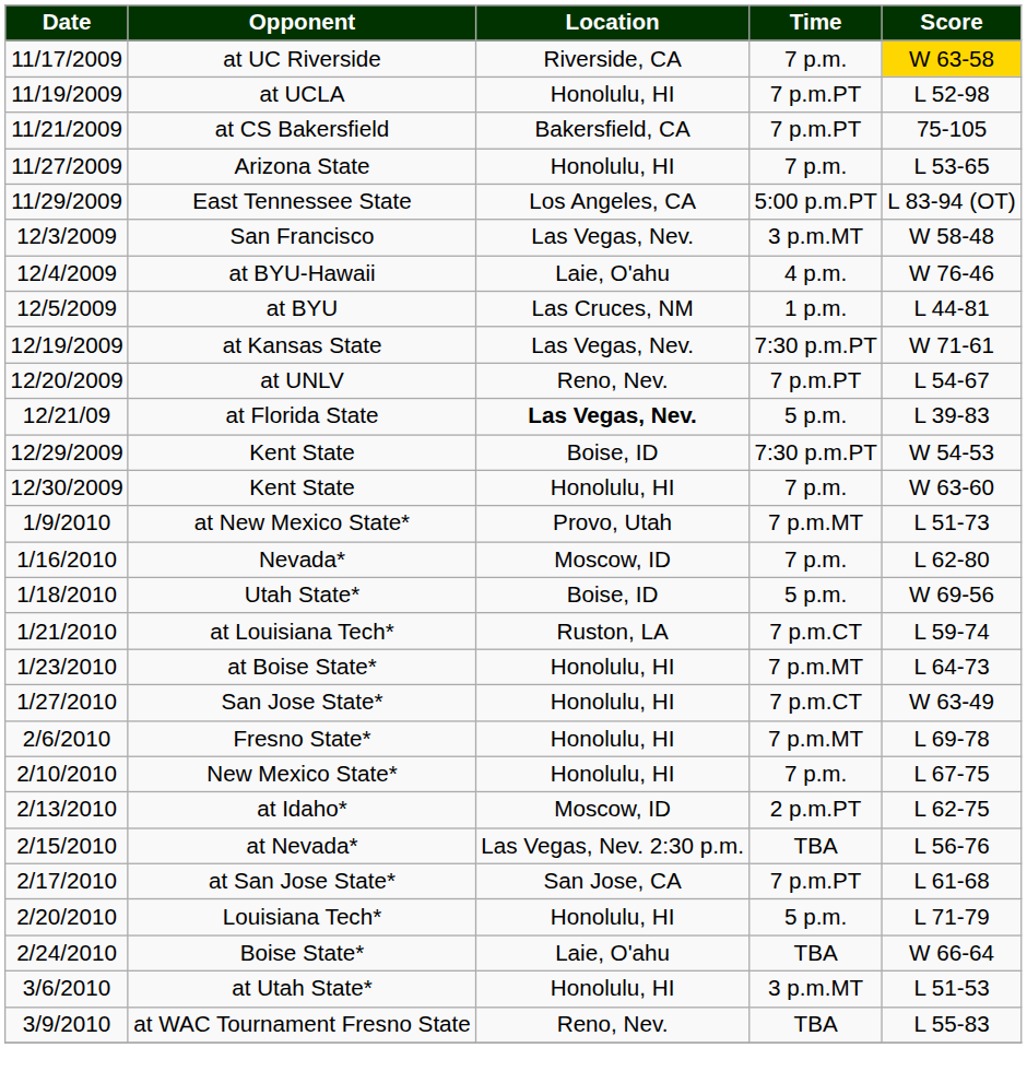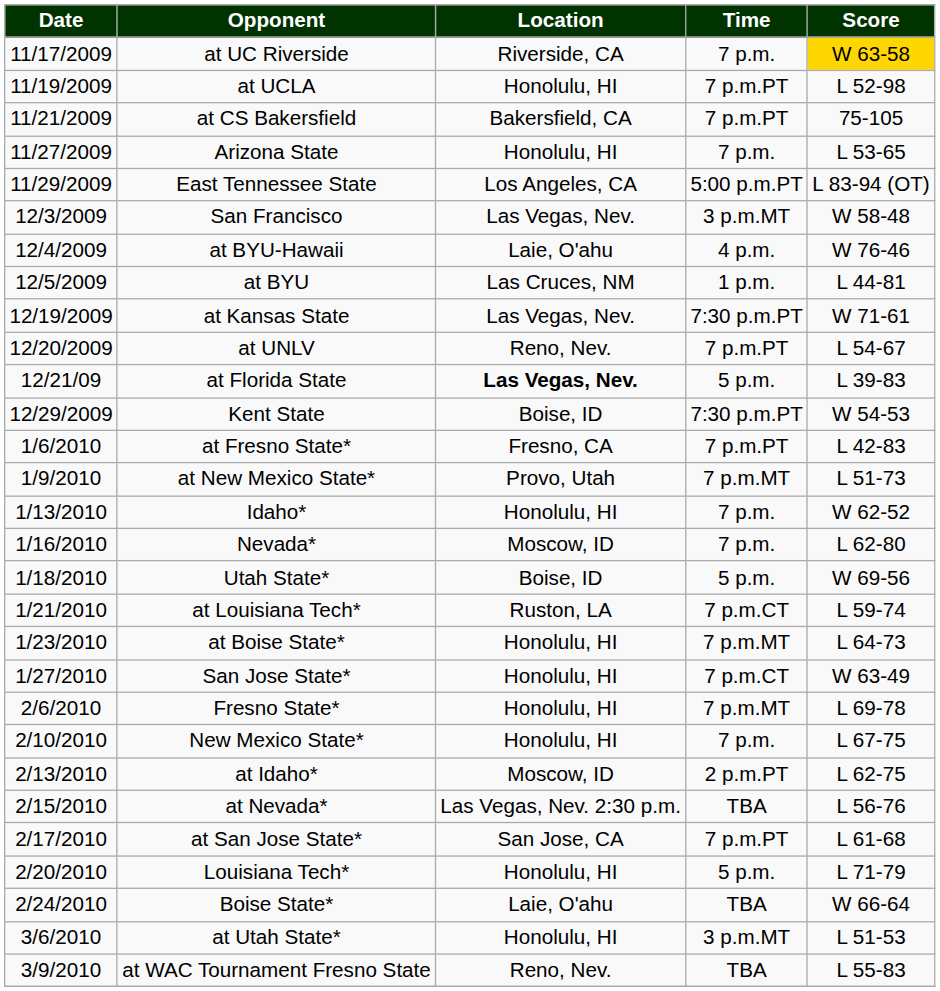- row: 12/30/2009 | Kent State | Honolulu, HI | 7 p.m. | W 63-60
+ row: 1/6/2010 | at Fresno State* | Fresno, CA | 7 p.m.PT | L 42-83
+ row: 1/13/2010 | Idaho* | Honolulu, HI | 7 p.m. | W 62-52
